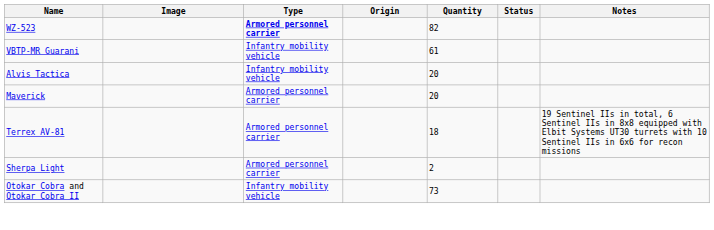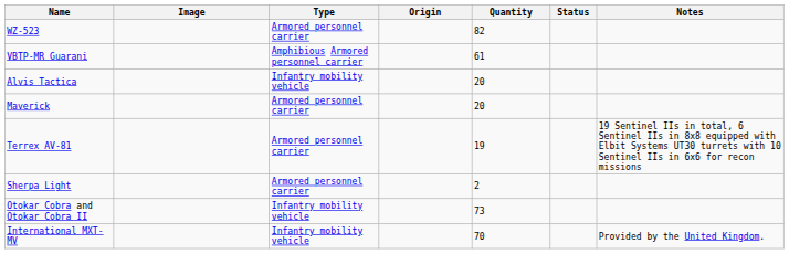WZ-523 | Type: bold -> normal
VBTP-MR Guarani | Type: Infantry mobility vehicle -> Amphibious Armored personnel carrier
Terrex AV-81 | Quantity: 18 -> 19
+ row: International MXT-MV | Infantry mobility vehicle | 70 | Provided by the United Kingdom.
